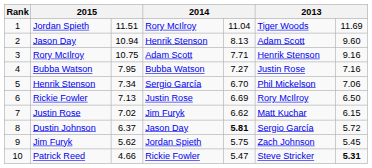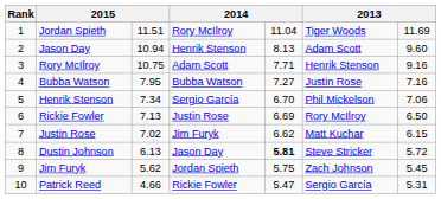Dustin Johnson | column 3: 6.37 -> 6.13
Dustin Johnson | column 6: Sergio García -> Steve Stricker
Patrick Reed | column 6: Steve Stricker -> Sergio García
Patrick Reed | column 7: bold -> normal
